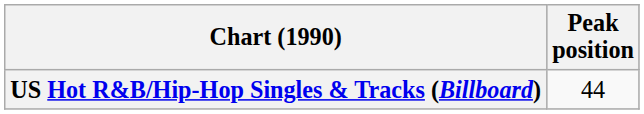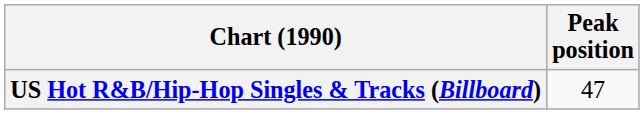US Hot R&B/Hip-Hop Singles & Tracks (Billboard) | Peak position: 44 -> 47
